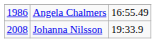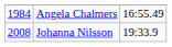Angela Chalmers | column 1: 1986 -> 1984
